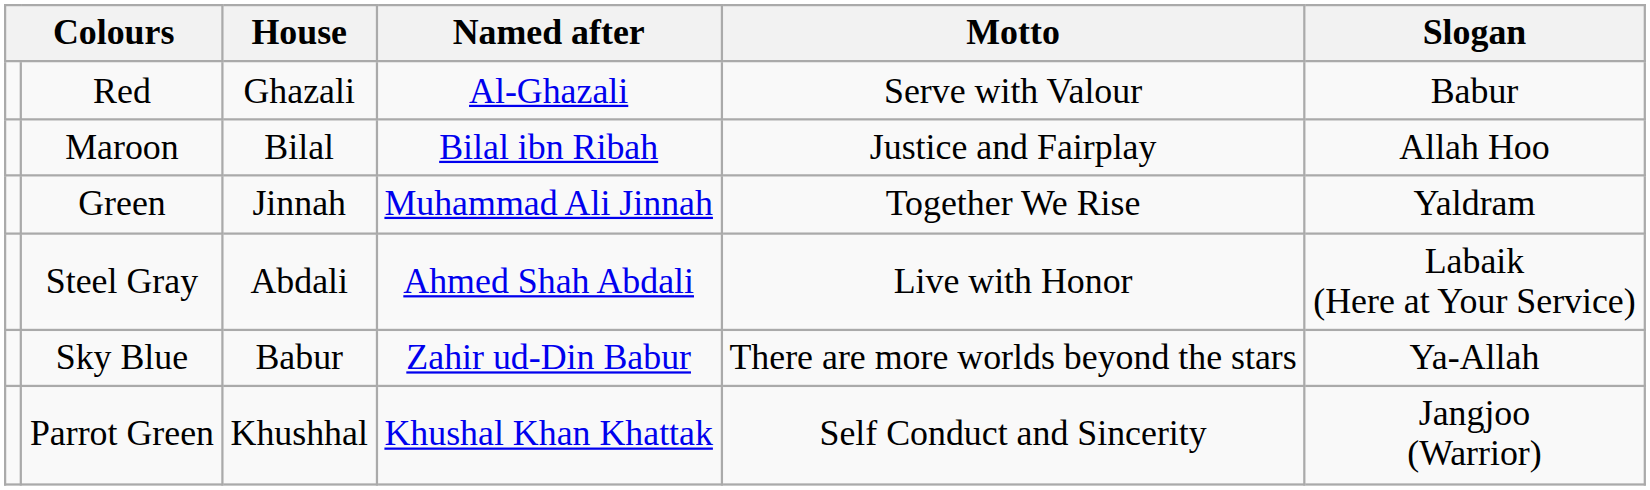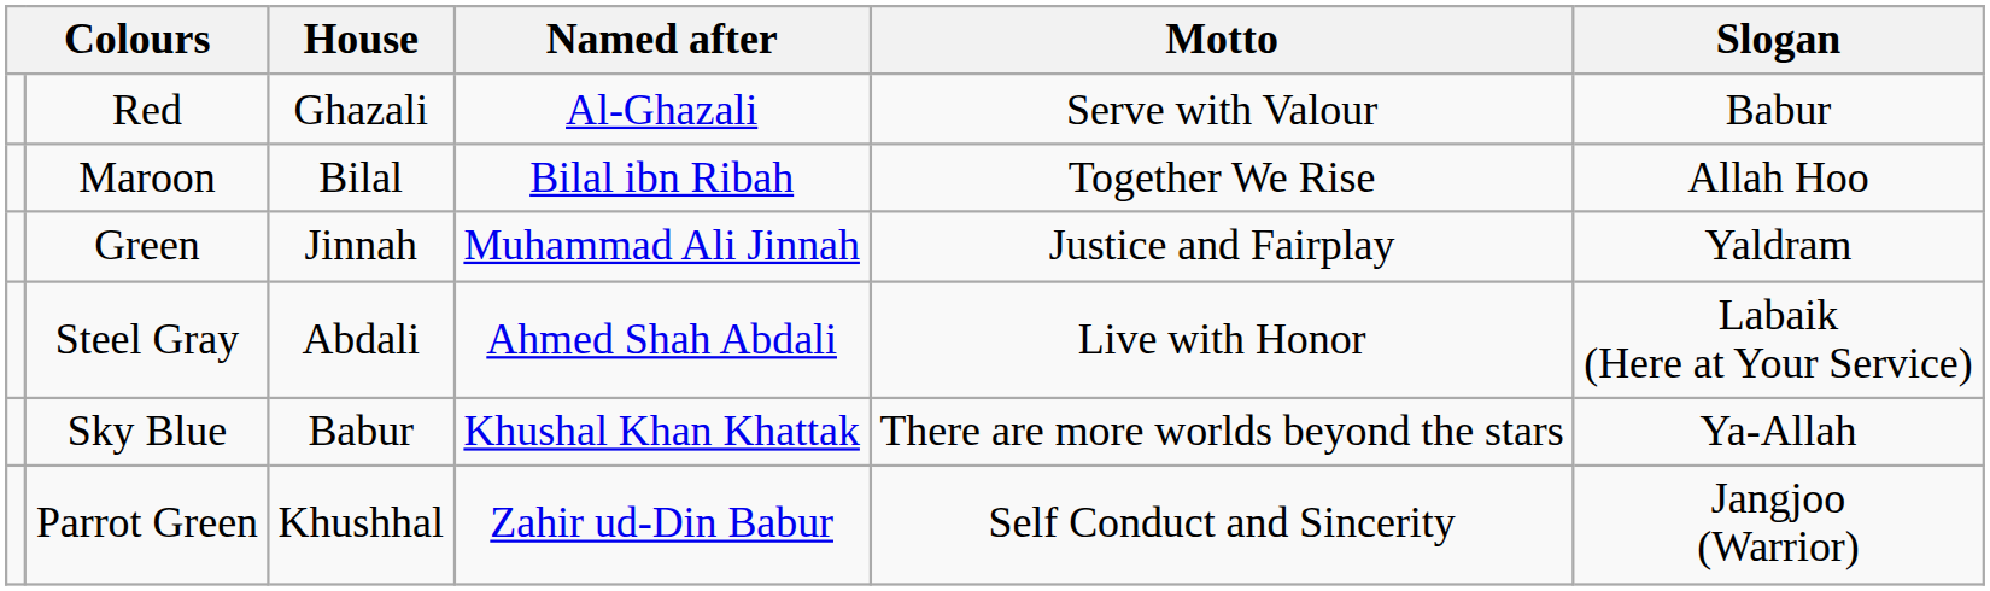Maroon | Motto: Justice and Fairplay -> Together We Rise
Green | Motto: Together We Rise -> Justice and Fairplay
Sky Blue | Named after: Zahir ud-Din Babur -> Khushal Khan Khattak
Parrot Green | Named after: Khushal Khan Khattak -> Zahir ud-Din Babur
